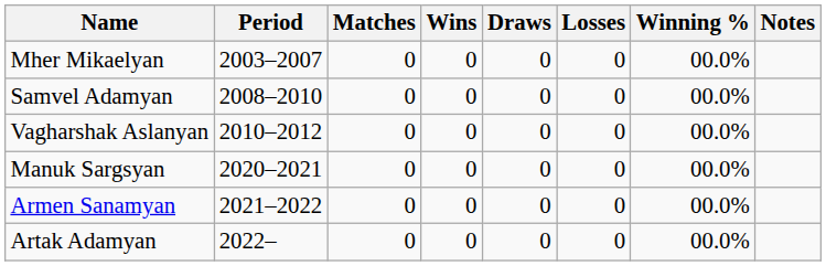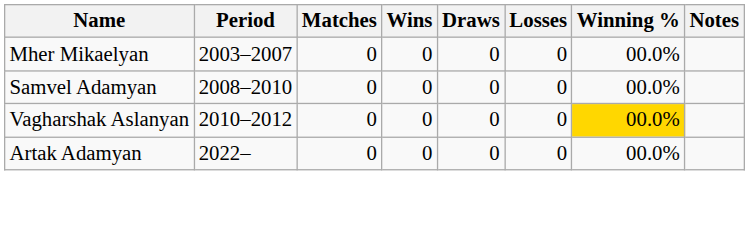Vagharshak Aslanyan | Winning %: no background -> gold background
- row: Manuk Sargsyan | 2020–2021 | 0 | 0 | 0 | 0 | 00.0%
- row: Armen Sanamyan | 2021–2022 | 0 | 0 | 0 | 0 | 00.0%
